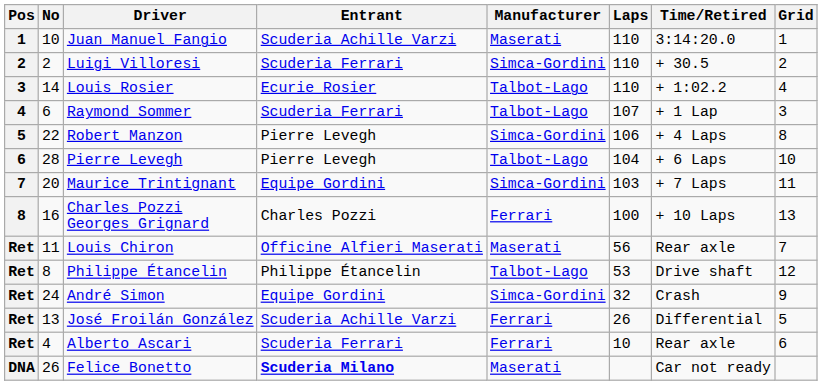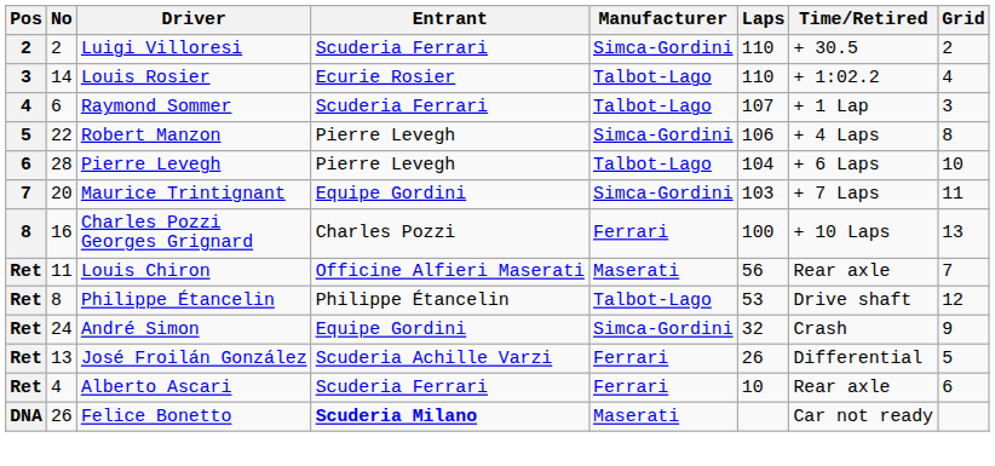- row: 1 | 10 | Juan Manuel Fangio | Scuderia Achille Varzi | Maserati | 110 | 3:14:20.0 | 1
